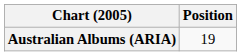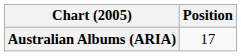Australian Albums (ARIA) | Position: 19 -> 17
